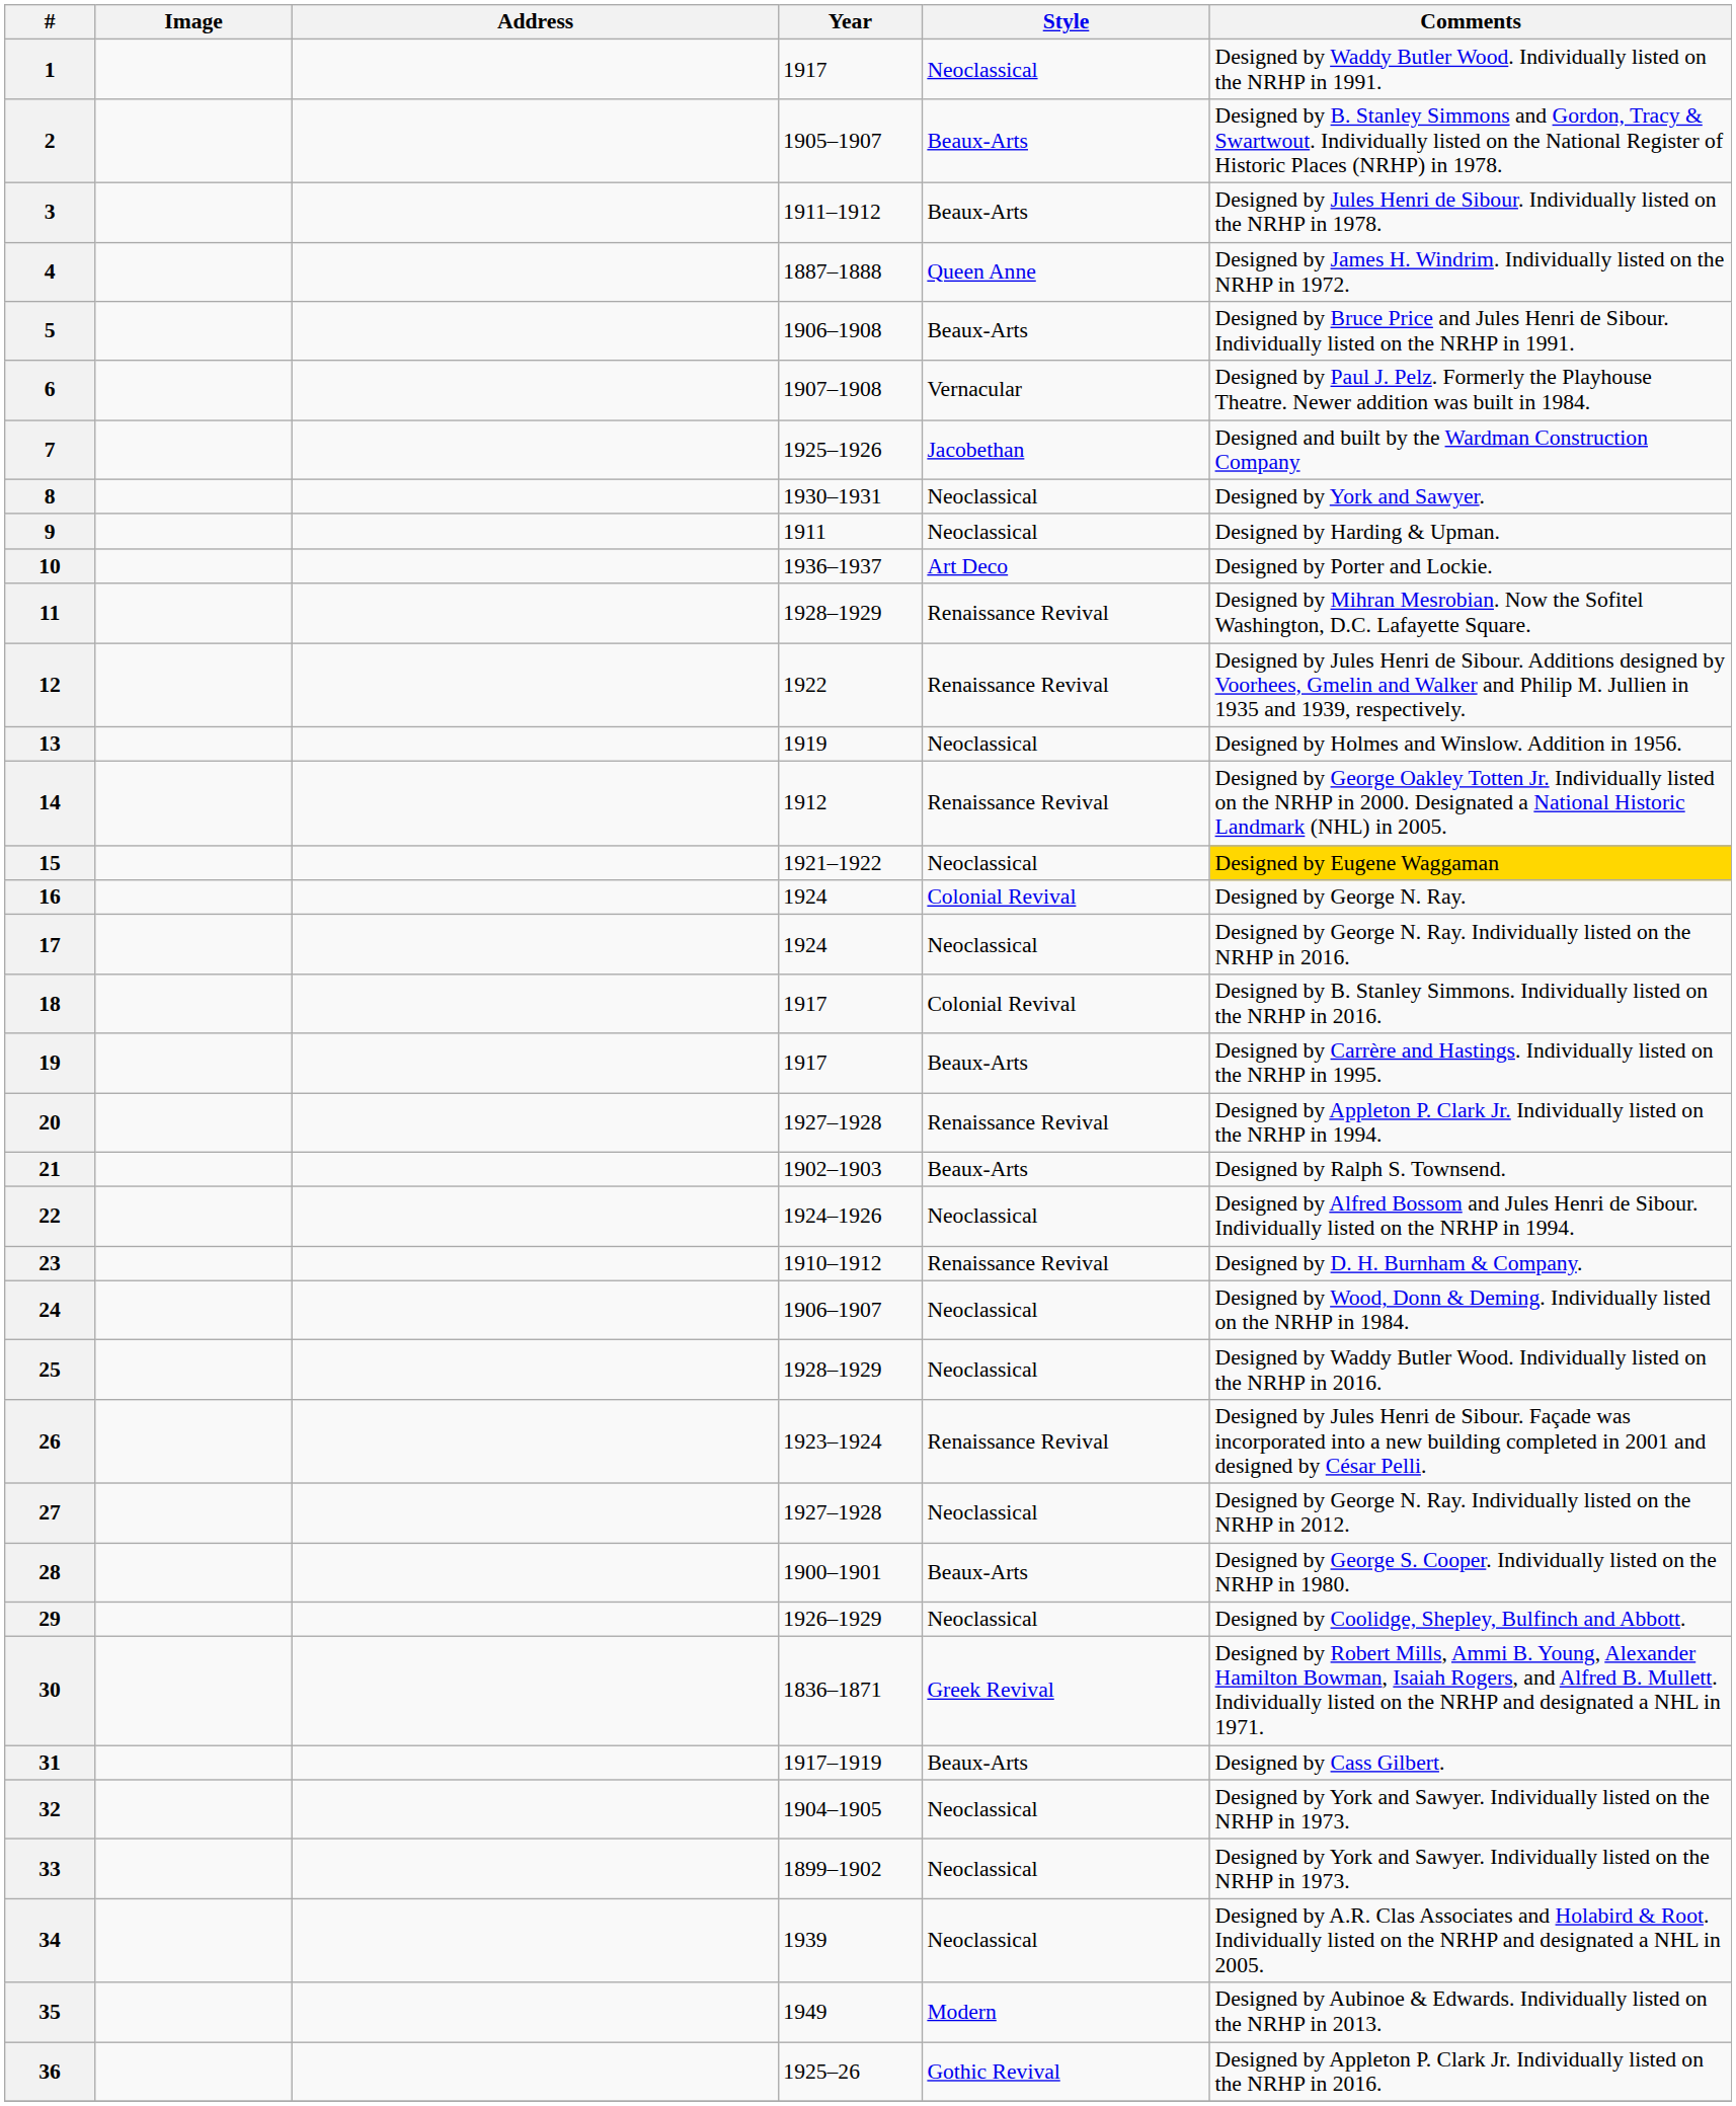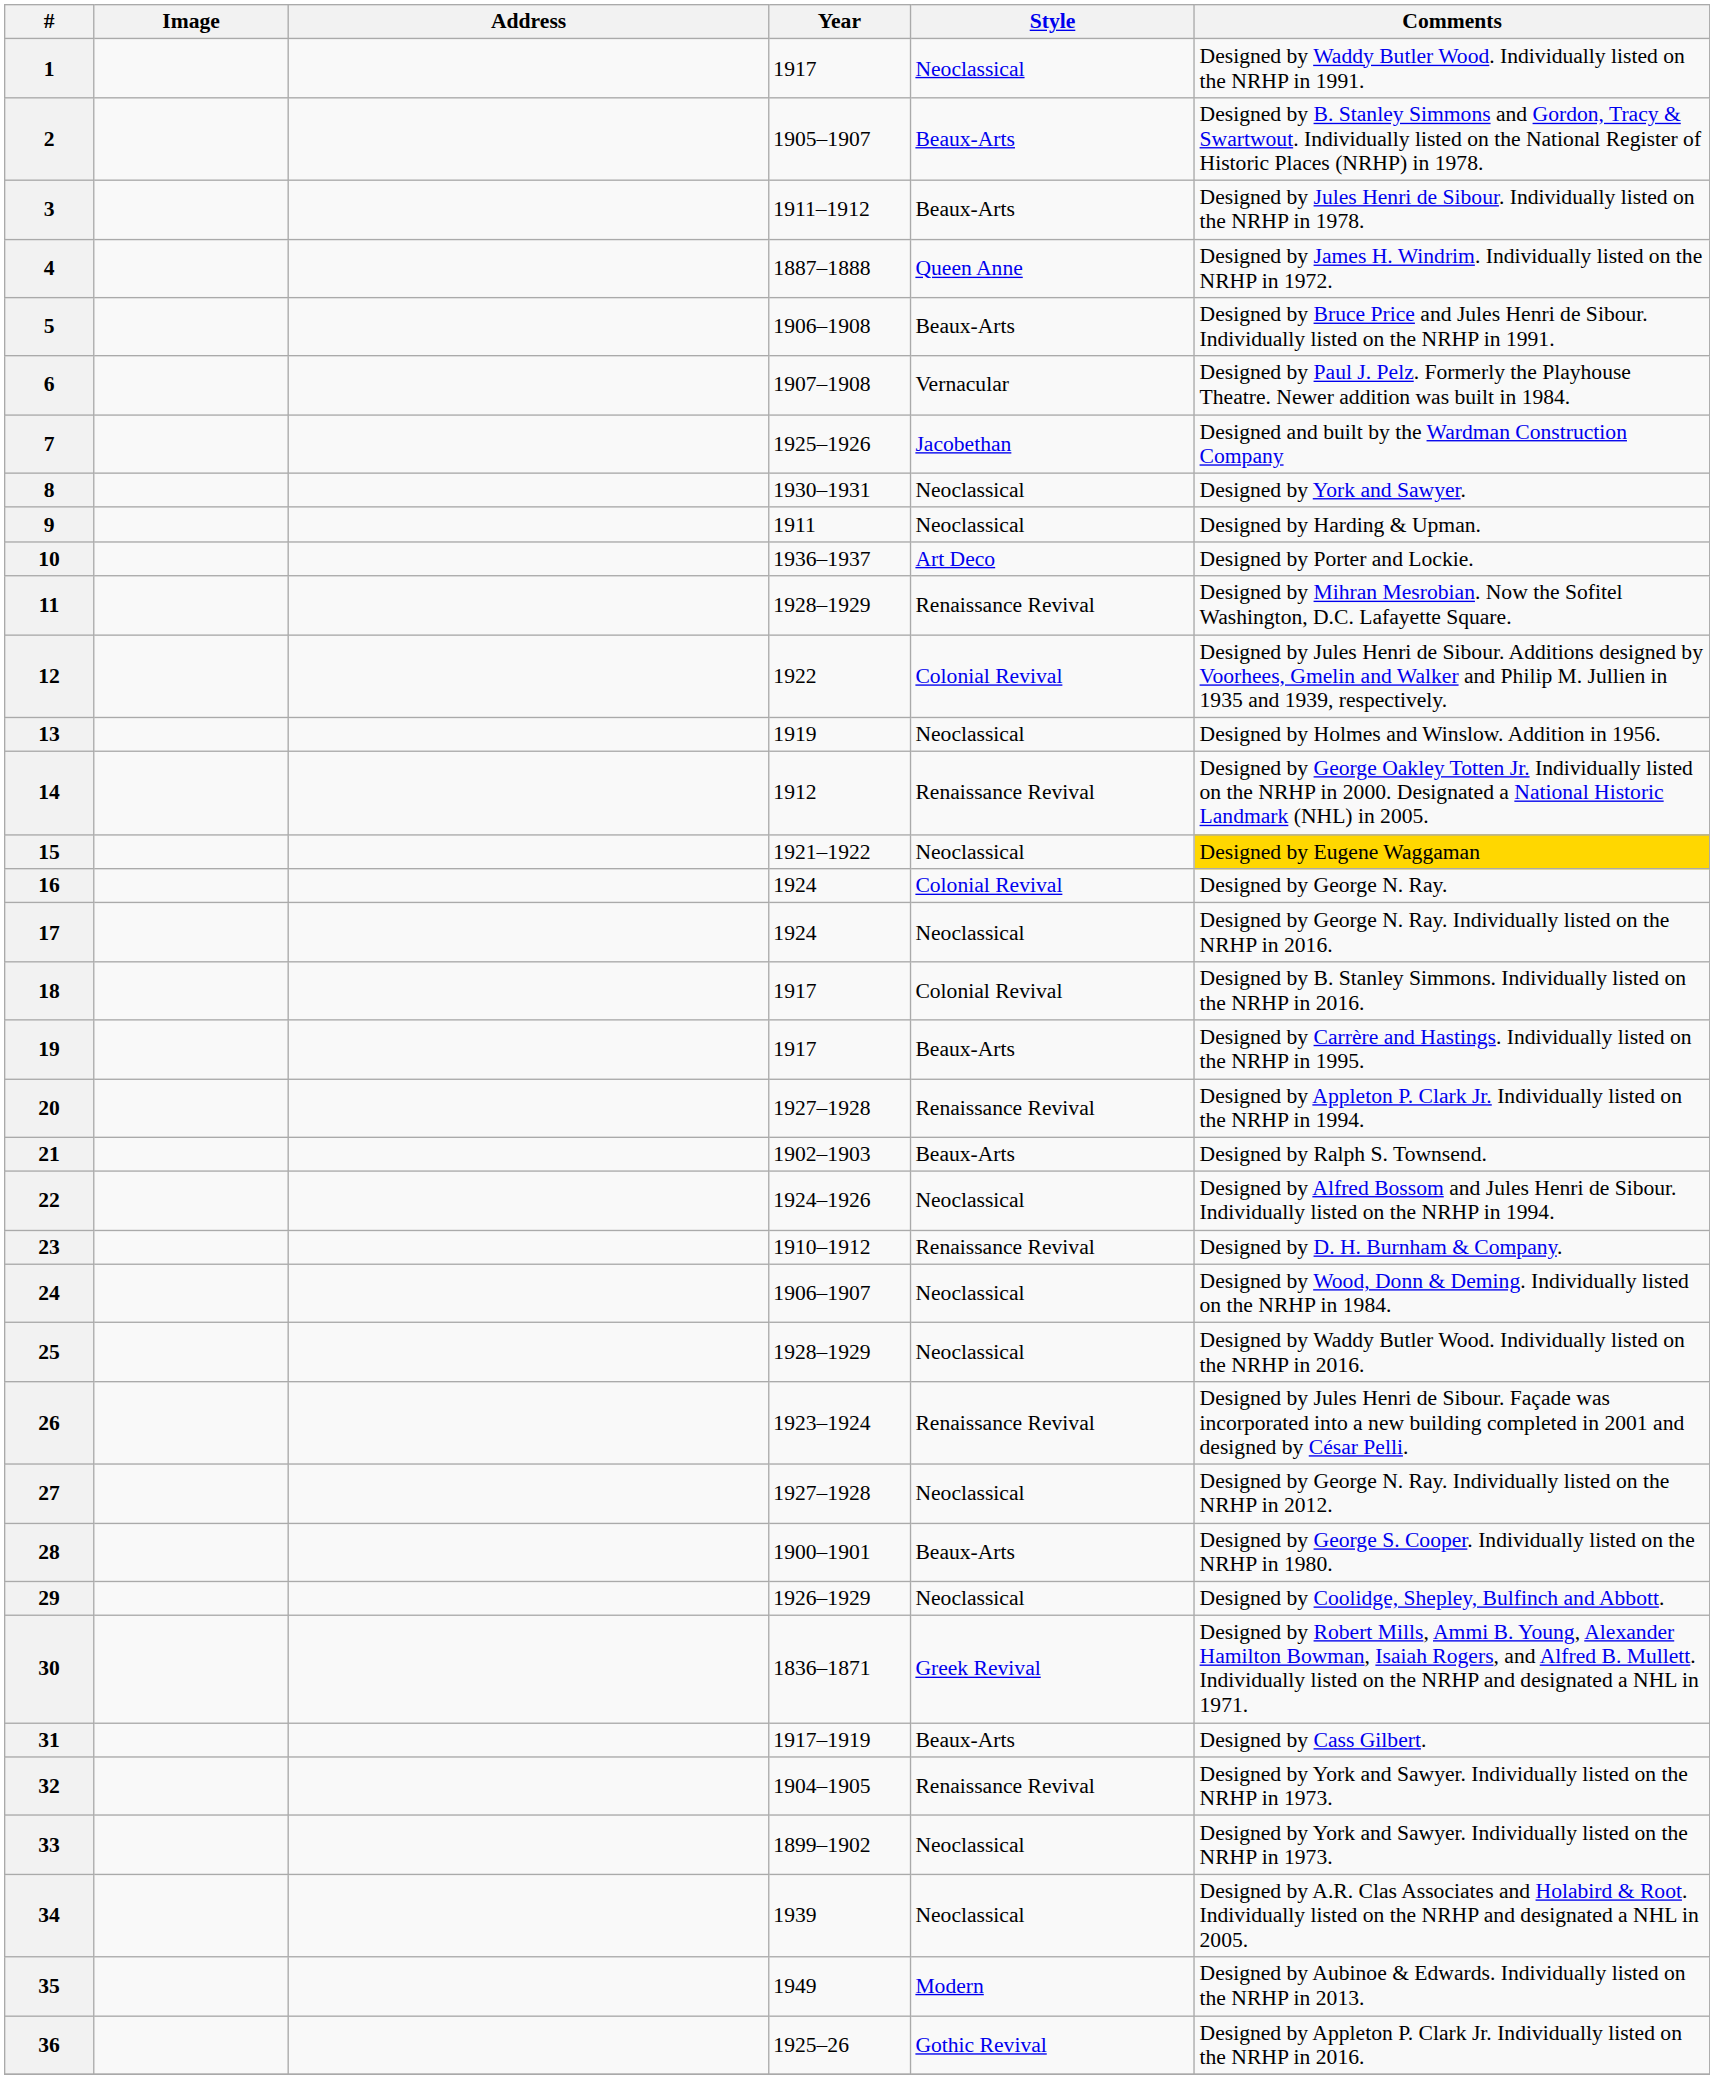12 | Style: Renaissance Revival -> Colonial Revival
32 | Style: Neoclassical -> Renaissance Revival
